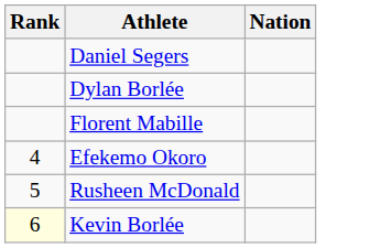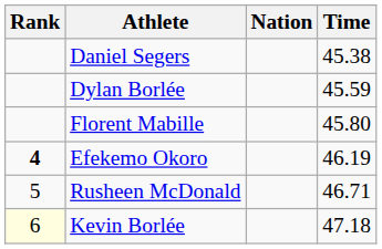+ column: Time | 45.38 | 45.59 | 45.80 | 46.19 | 46.71 | 47.18
Efekemo Okoro | Rank: normal -> bold
